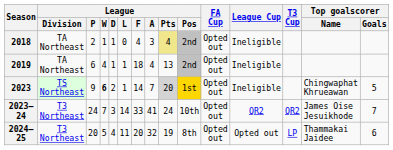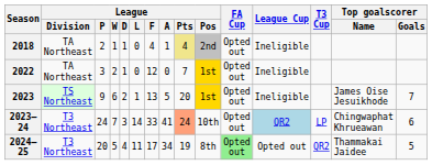2018 | League / A: 3 -> 1
- row: 2019 | TA Northeast | 6 | 4 | 1 | 1 | 18 | 4 | 13 | 2nd | Opted out | Ineligible
+ row: 2022 | TA Northeast | 3 | 2 | 1 | 0 | 12 | 0 | 7 | 1st | Opted out | Ineligible
2023 | League / W: bold -> normal
2023 | League / F: 14 -> 13
2023 | League / A: 7 -> 5
2023 | League / Pts: lightgrey background -> no background
2023 | Top goalscorer / Name: Chingwaphat Khrueawan -> James Oise Jesuikhode
2023 | Top goalscorer / Goals: 5 -> 7
2023–24 | League / Pts: no background -> lightsalmon background
2023–24 | League Cup: no background -> lightblue background
2023–24 | T3 Cup: QR2 -> LP
2023–24 | Top goalscorer / Name: James Oise Jesuikhode -> Chingwaphat Khrueawan
2023–24 | Top goalscorer / Goals: 7 -> 6
2024–25 | League / F: 20 -> 17
2024–25 | League / A: 32 -> 34
2024–25 | FA Cup: no background -> lightgreen background
2024–25 | T3 Cup: LP -> QR2
2024–25 | Top goalscorer / Goals: 6 -> 5
